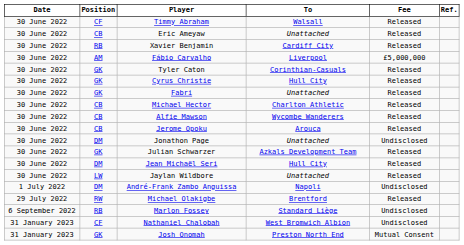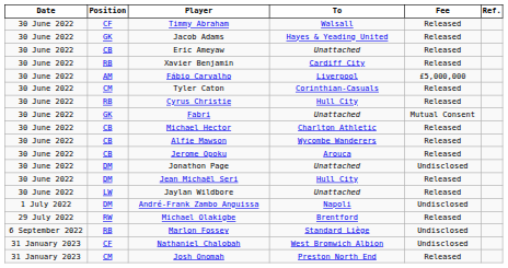+ row: 30 June 2022 | GK | Jacob Adams | Hayes & Yeading United | Released
Tyler Caton | Position: GK -> CM
Cyrus Christie | Position: GK -> RB
Fabri | Fee: Released -> Mutual Consent
- row: 30 June 2022 | GK | Julian Schwarzer | Azkals Development Team | Released
Josh Onomah | Position: GK -> CM
Josh Onomah | Fee: Mutual Consent -> Released
